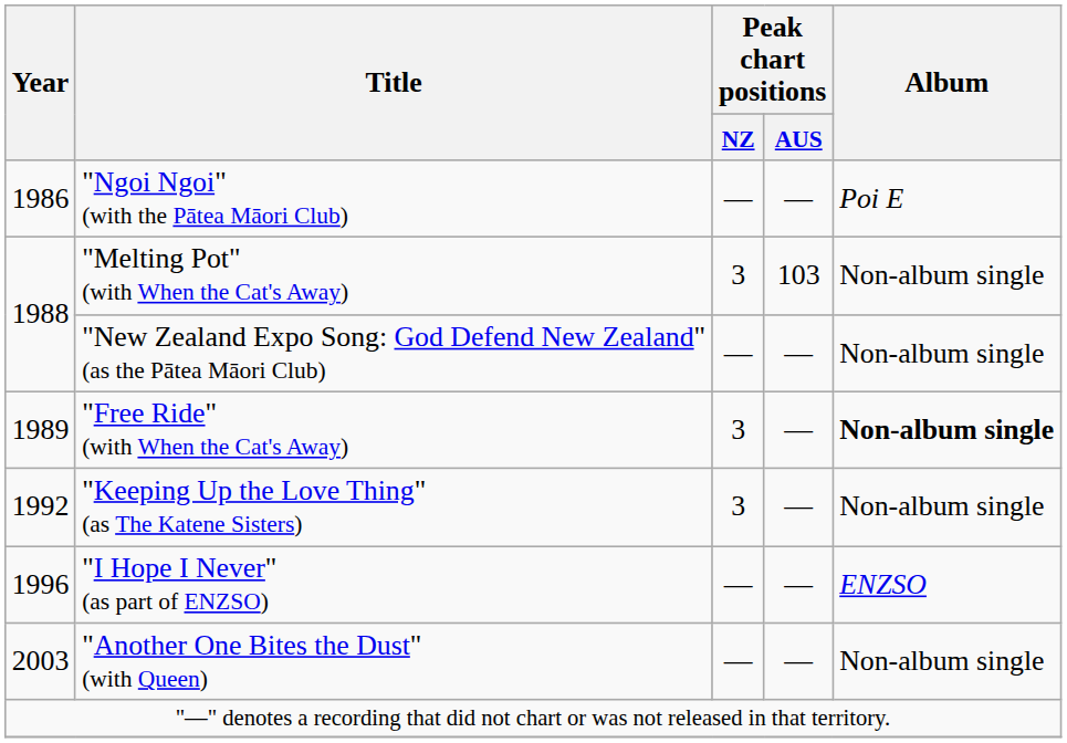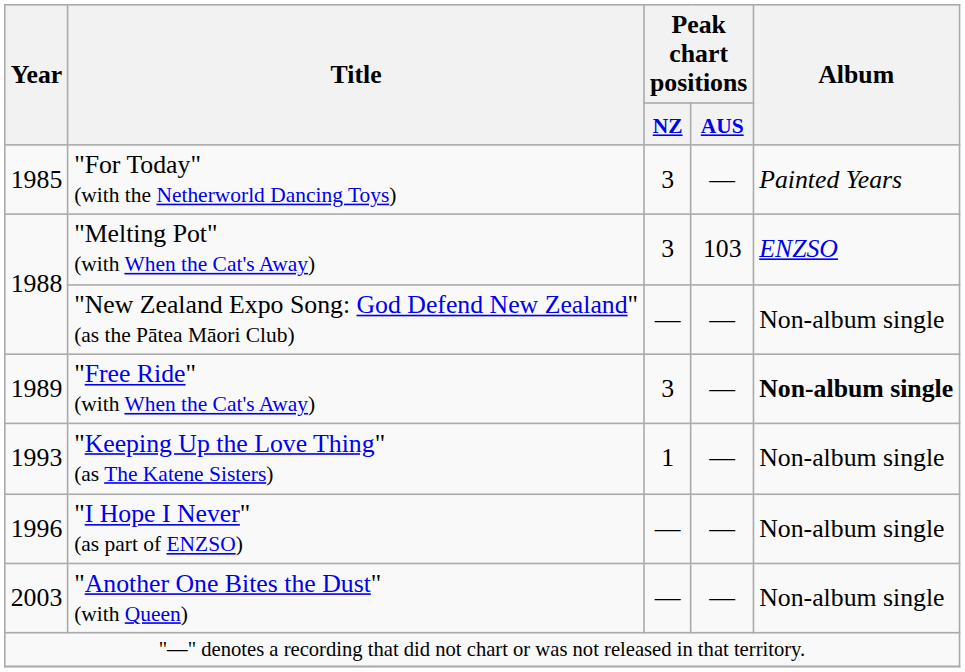+ row: 1985 | "For Today" (with the Netherworld Dancing Toys) | 3 | — | Painted Years
- row: 1986 | "Ngoi Ngoi" (with the Pātea Māori Club) | — | — | Poi E
"Melting Pot" (with When the Cat's Away) | Album: Non-album single -> ENZSO
"Keeping Up the Love Thing" (as The Katene Sisters) | Year: 1992 -> 1993
"Keeping Up the Love Thing" (as The Katene Sisters) | Peak chart positions / NZ: 3 -> 1
"I Hope I Never" (as part of ENZSO) | Album: ENZSO -> Non-album single
